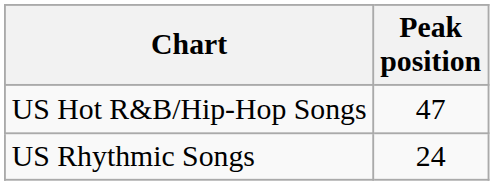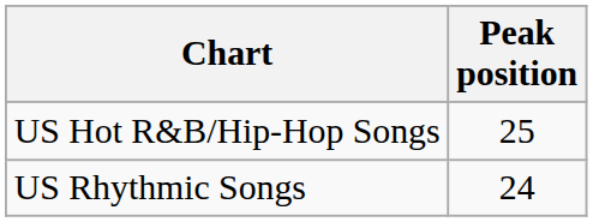US Hot R&B/Hip-Hop Songs | Peak position: 47 -> 25
